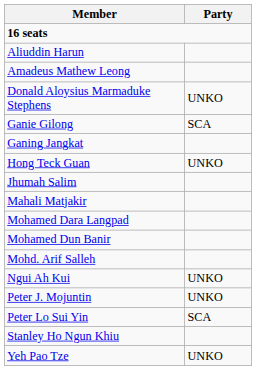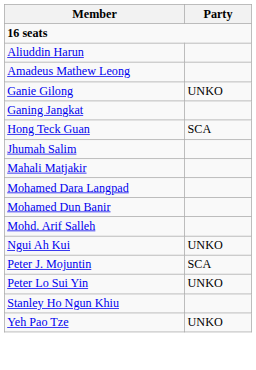- row: Donald Aloysius Marmaduke Stephens | UNKO
Ganie Gilong | Party: SCA -> UNKO
Hong Teck Guan | Party: UNKO -> SCA
Peter J. Mojuntin | Party: UNKO -> SCA
Peter Lo Sui Yin | Party: SCA -> UNKO
